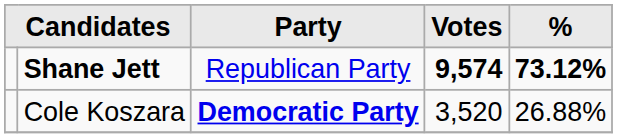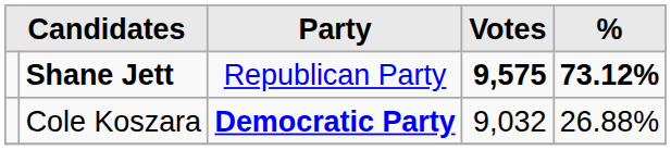Shane Jett | Votes: 9,574 -> 9,575
Cole Koszara | Votes: 3,520 -> 9,032
